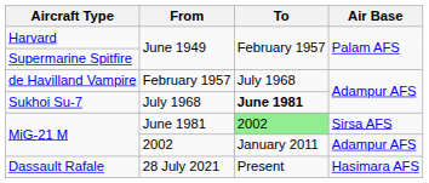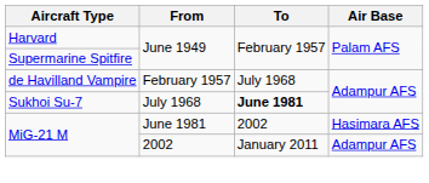MiG-21 M / June 1981 | To: lightgreen background -> no background
MiG-21 M / June 1981 | Air Base: Sirsa AFS -> Hasimara AFS
- row: Dassault Rafale | 28 July 2021 | Present | Hasimara AFS
